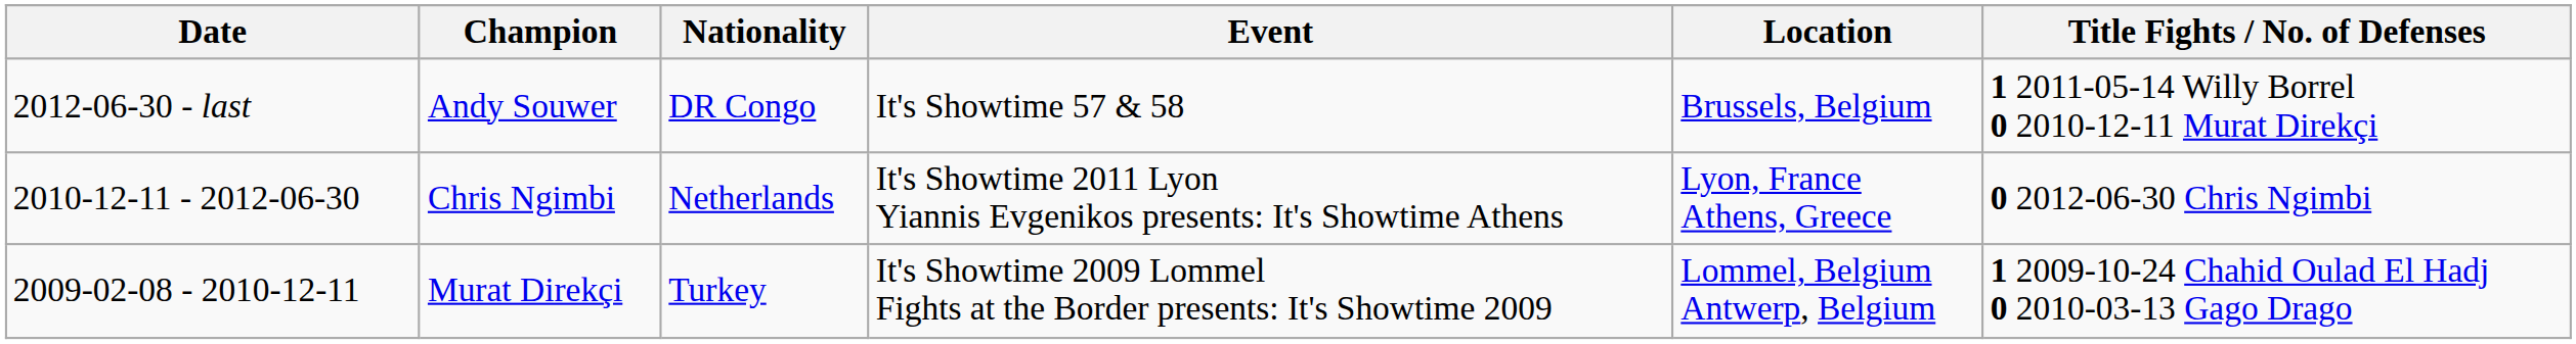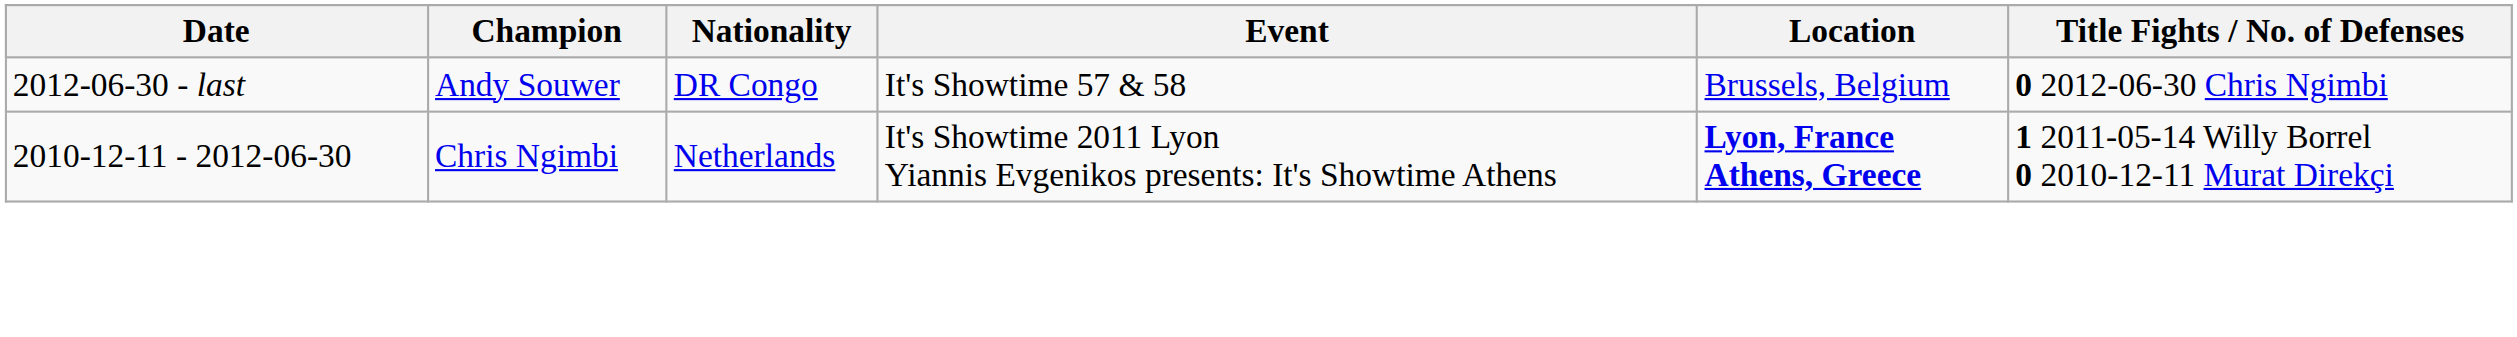Andy Souwer | Title Fights / No. of Defenses: 1 2011-05-14 Willy Borrel 0 2010-12-11 Murat Direkçi -> 0 2012-06-30 Chris Ngimbi
Chris Ngimbi | Location: normal -> bold
Chris Ngimbi | Title Fights / No. of Defenses: 0 2012-06-30 Chris Ngimbi -> 1 2011-05-14 Willy Borrel 0 2010-12-11 Murat Direkçi
- row: 2009-02-08 - 2010-12-11 | Murat Direkçi | Turkey | It's Showtime 2009 Lommel Fights at the Border presents: It's Showtime 2009 | Lommel, Belgium Antwerp, Belgium | 1 2009-10-24 Chahid Oulad El Hadj 0 2010-03-13 Gago Drago
